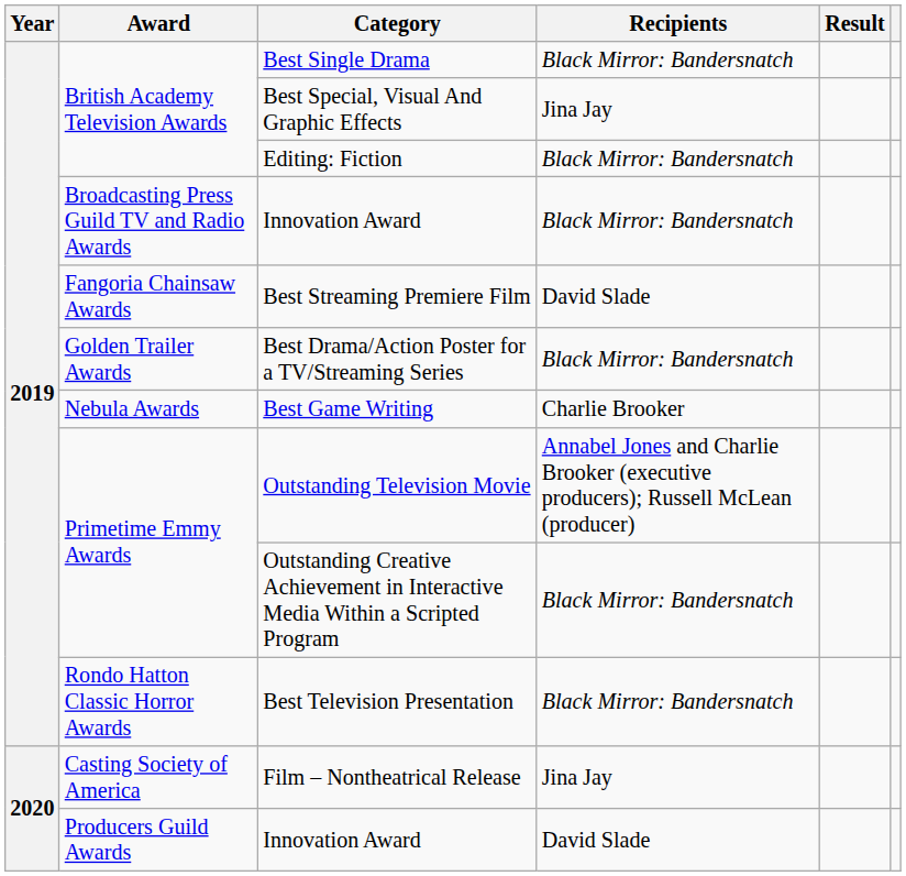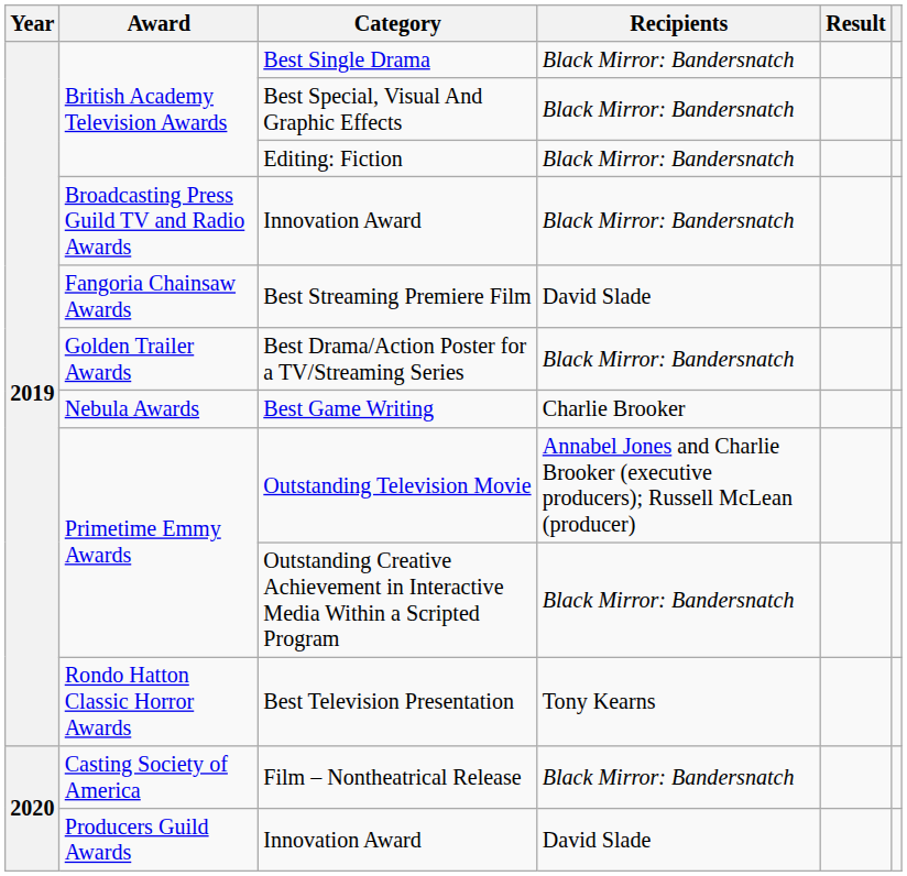Best Special, Visual And Graphic Effects | Recipients: Jina Jay -> Black Mirror: Bandersnatch
Best Television Presentation | Recipients: Black Mirror: Bandersnatch -> Tony Kearns
Film – Nontheatrical Release | Recipients: Jina Jay -> Black Mirror: Bandersnatch
